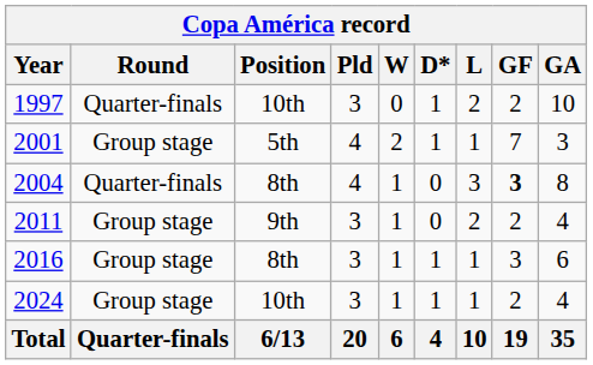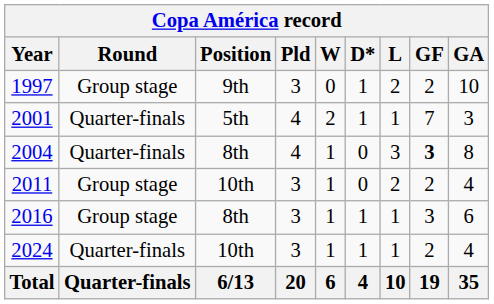1997 | Round: Quarter-finals -> Group stage
1997 | Position: 10th -> 9th
2001 | Round: Group stage -> Quarter-finals
2011 | Position: 9th -> 10th
2024 | Round: Group stage -> Quarter-finals
